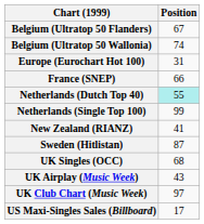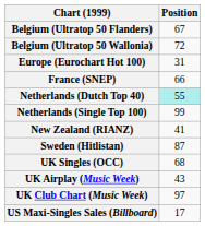Belgium (Ultratop 50 Wallonia) | Position: 74 -> 72
